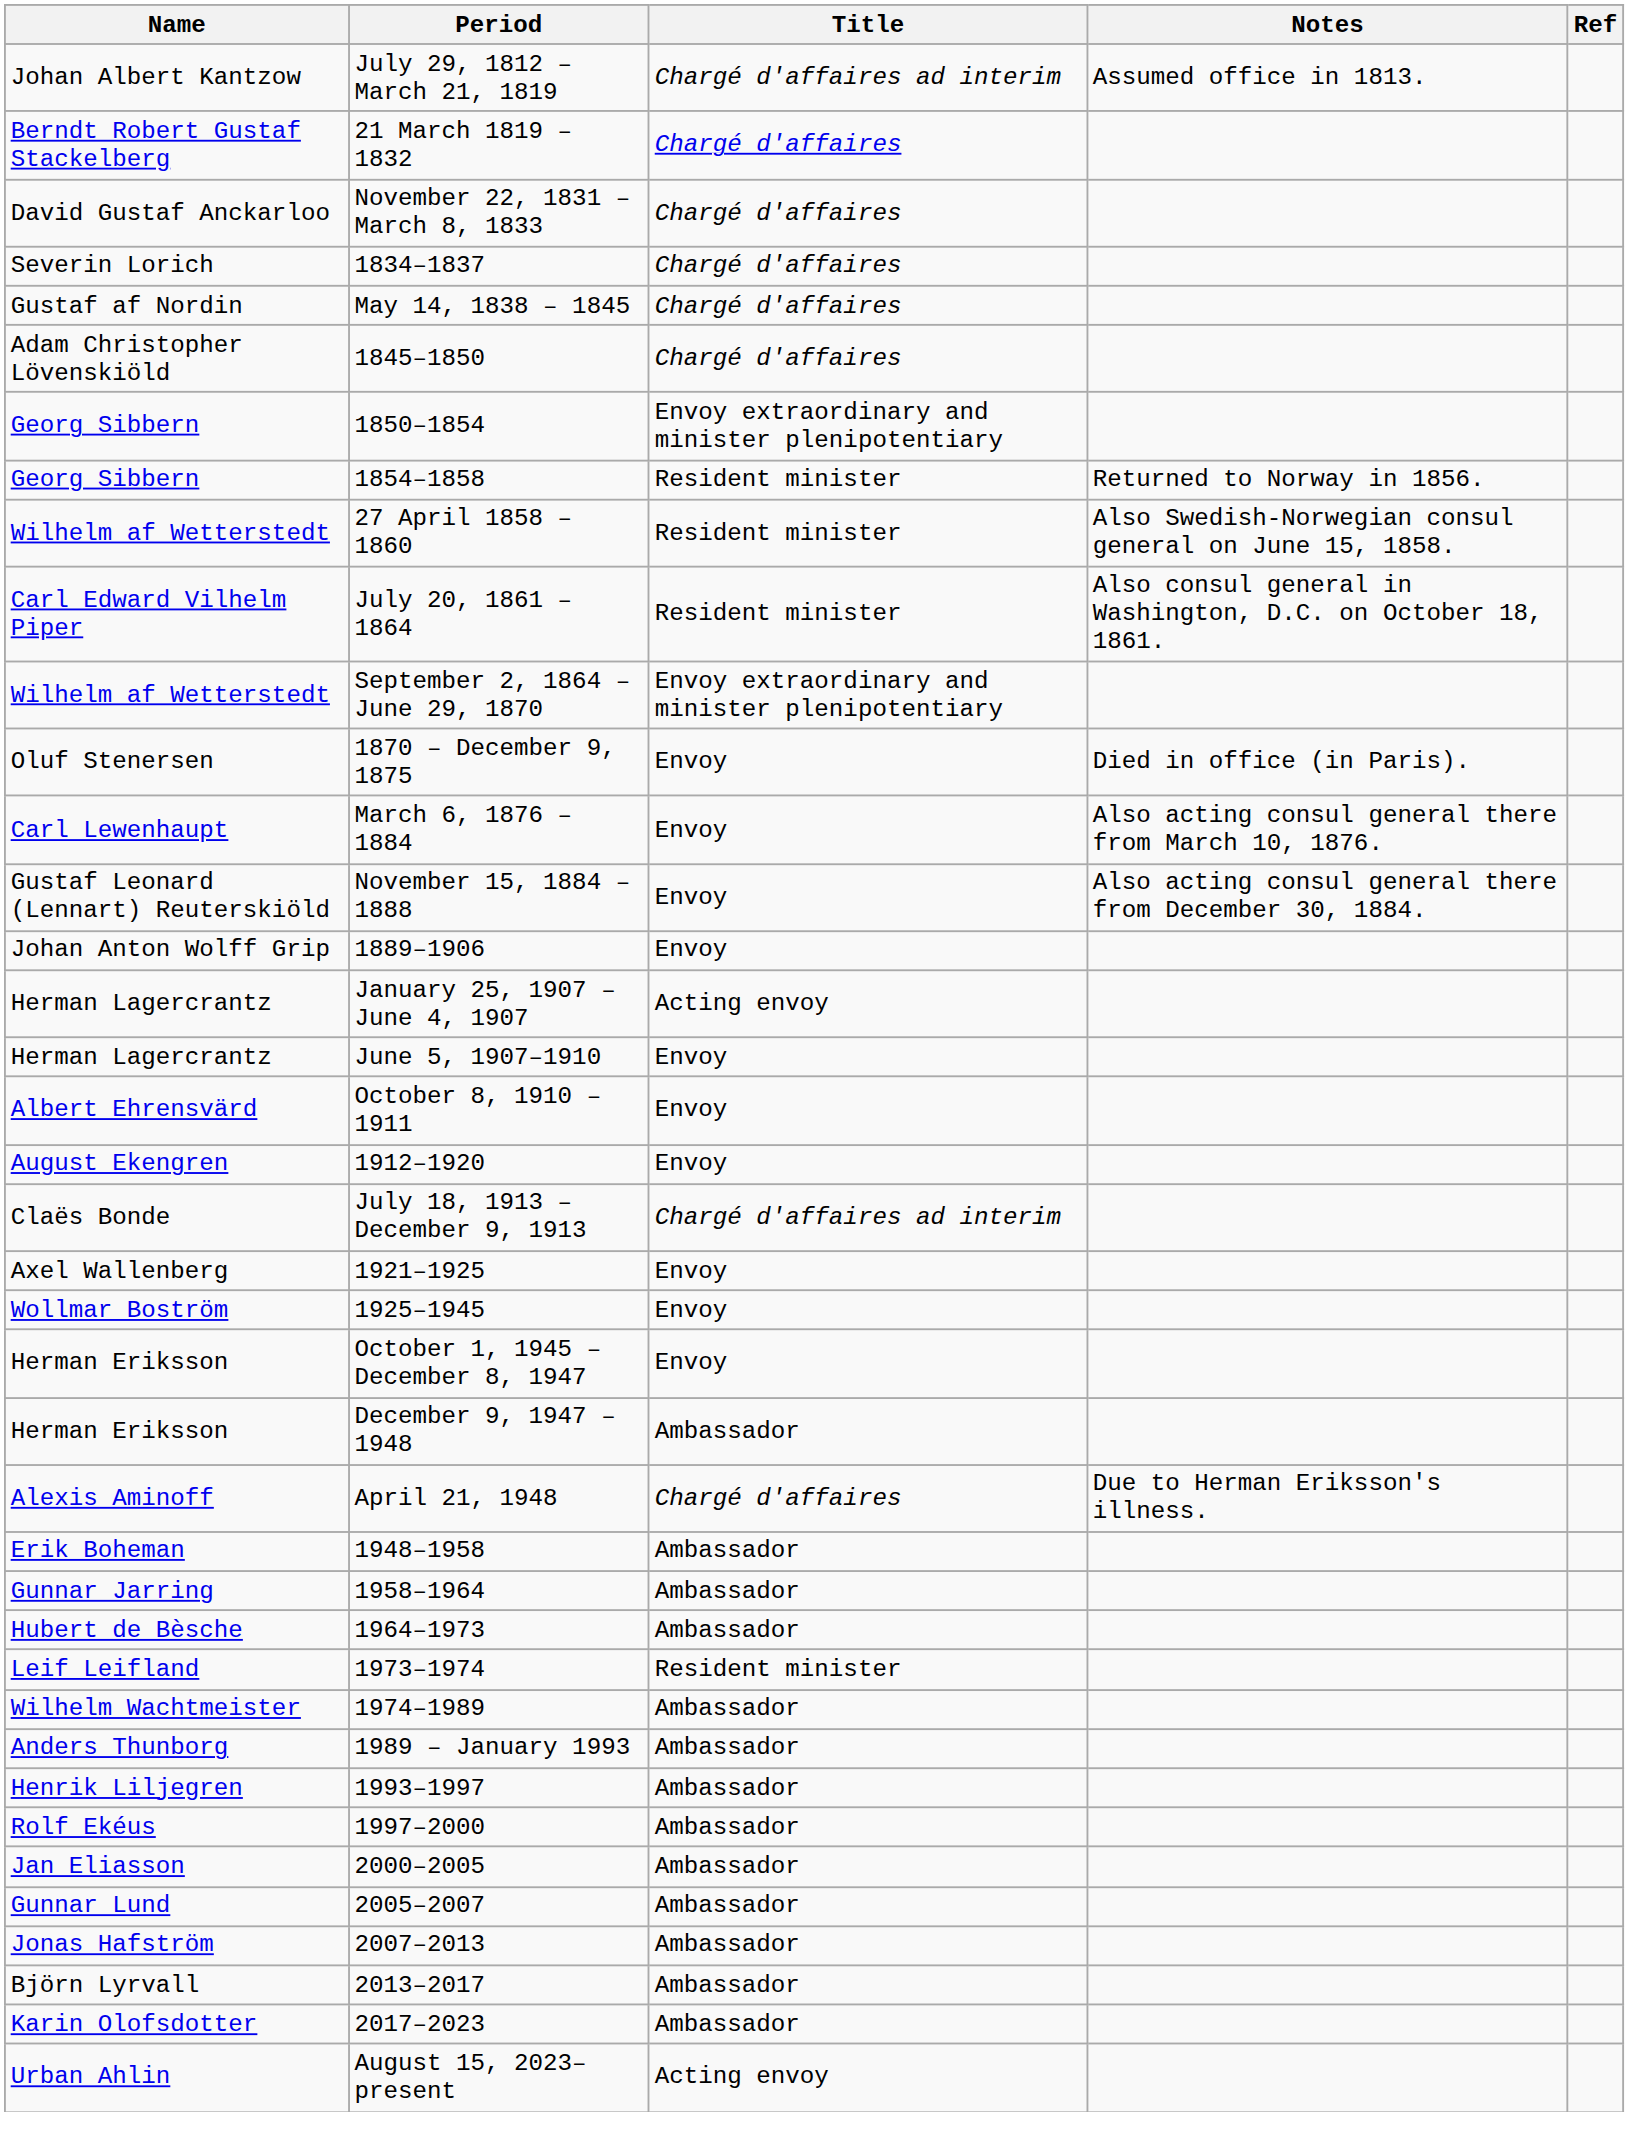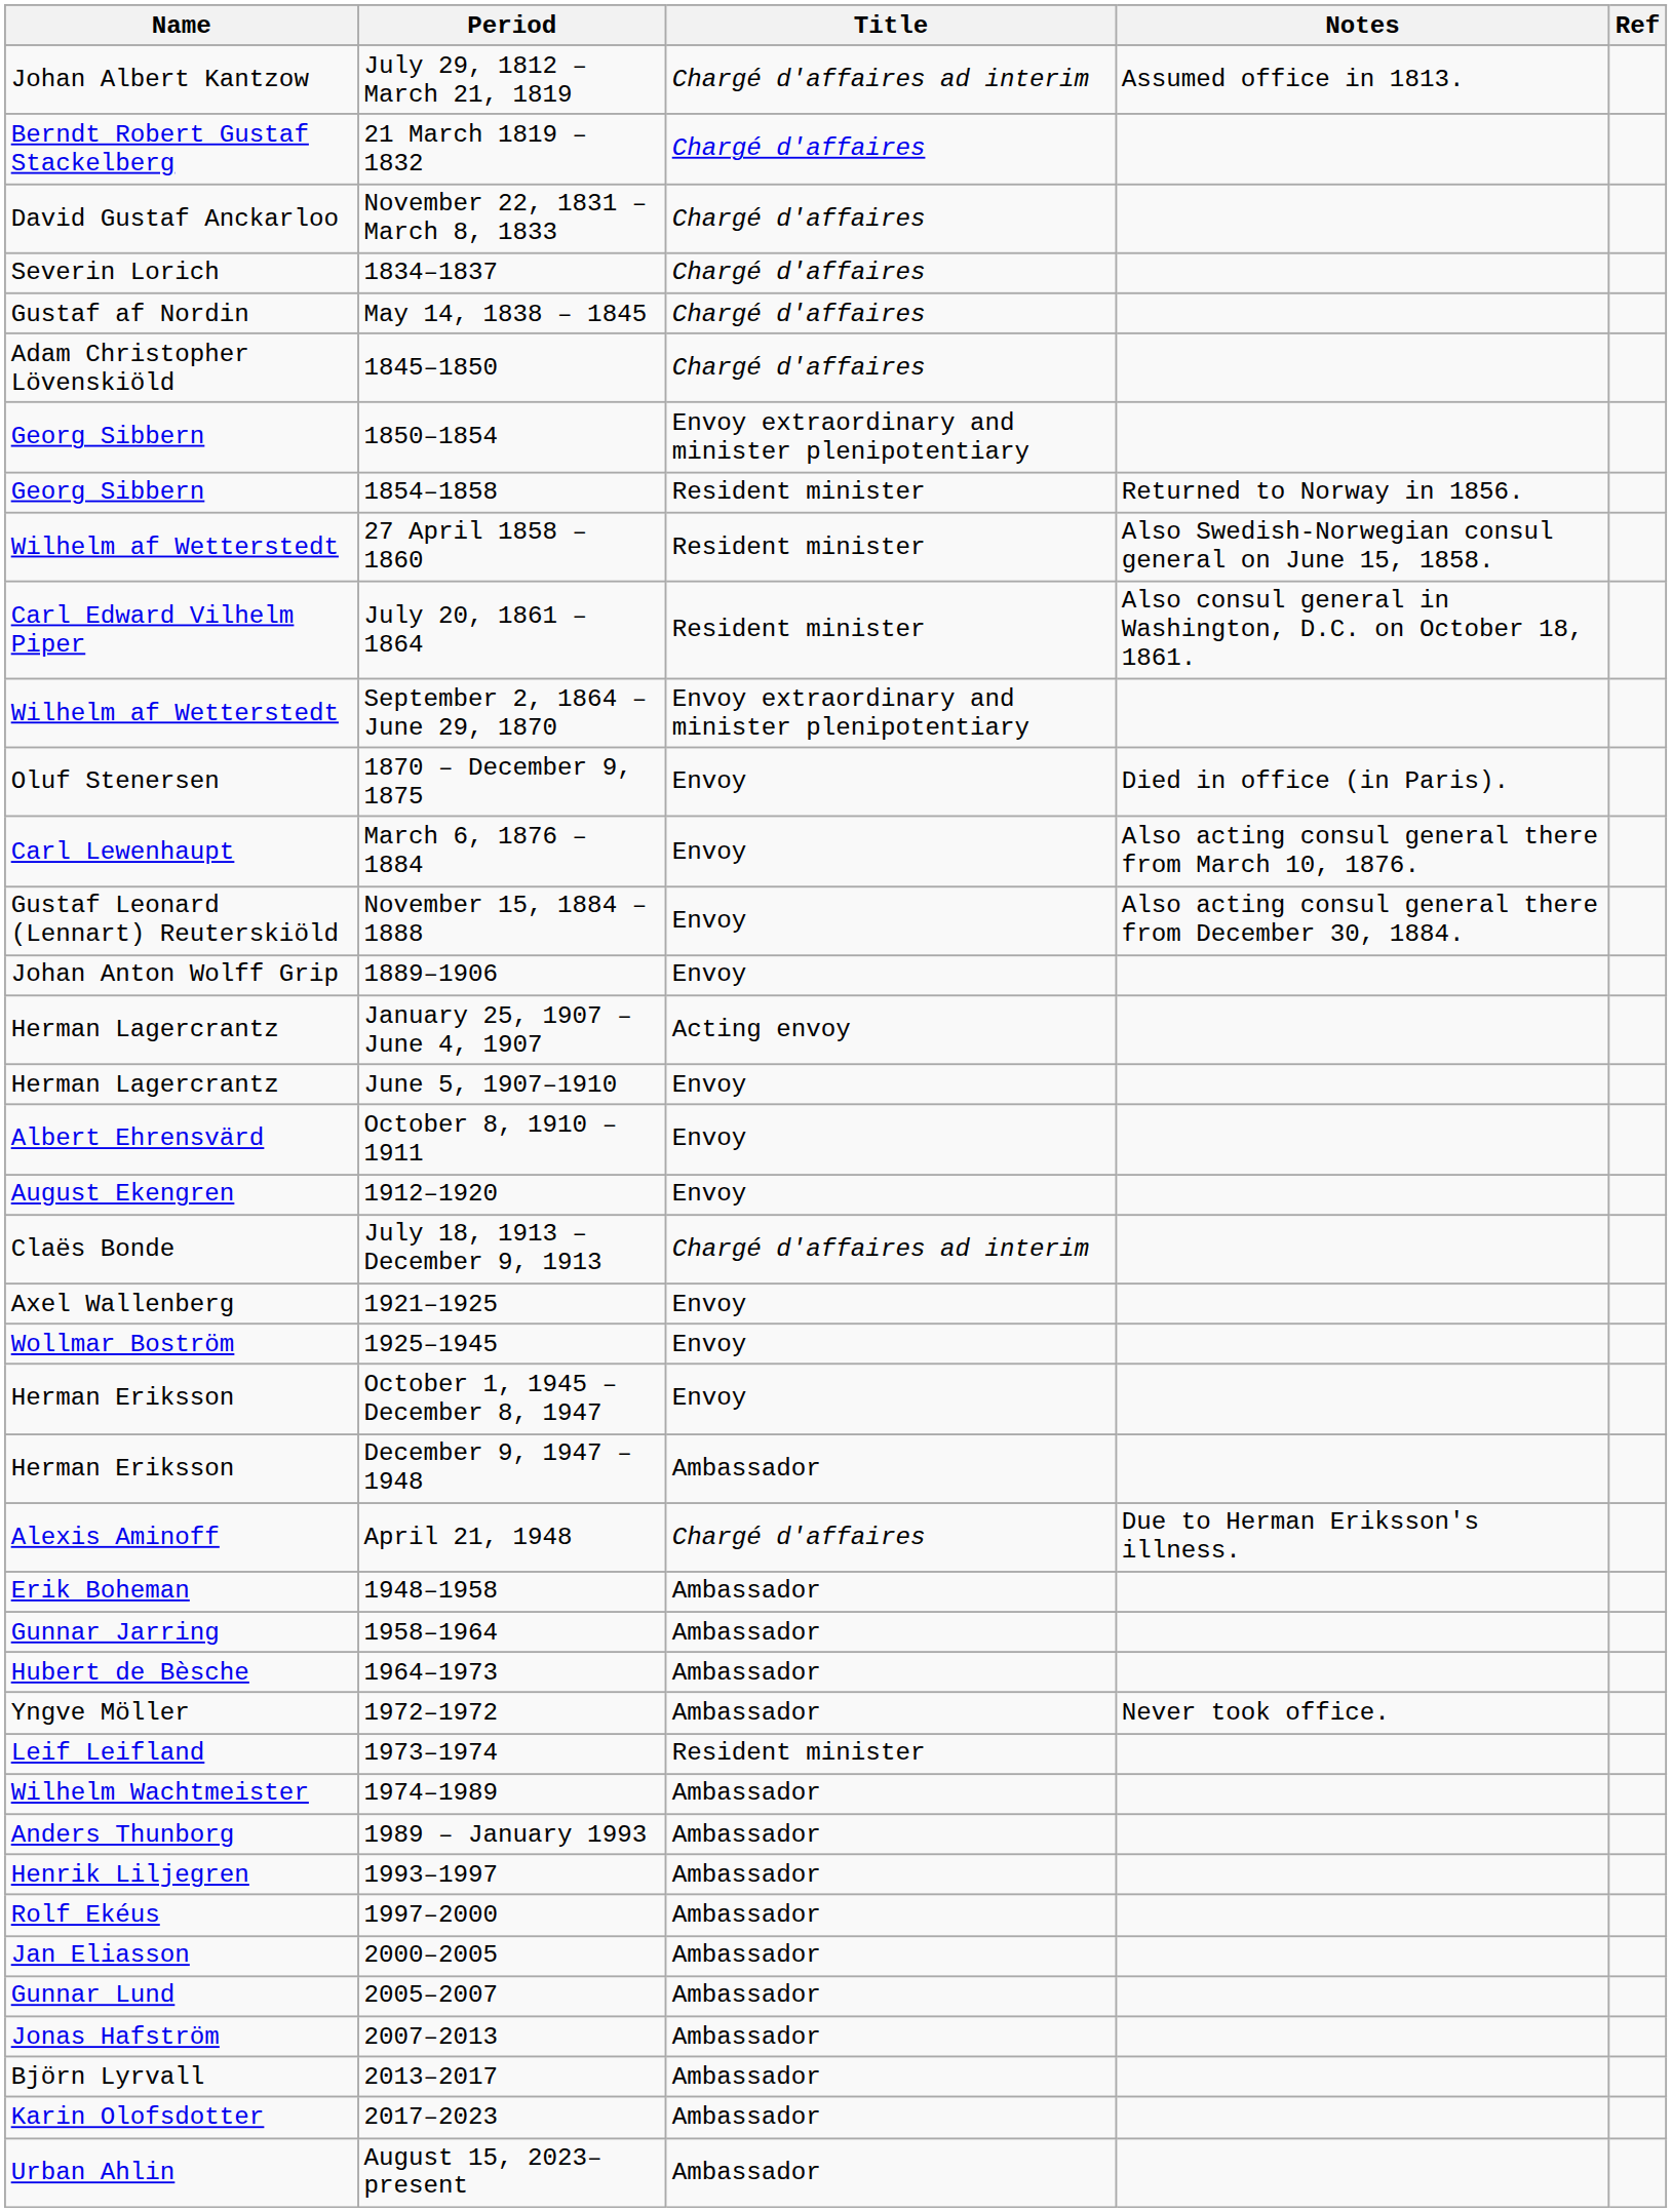+ row: Yngve Möller | 1972–1972 | Ambassador | Never took office.
Urban Ahlin | Title: Acting envoy -> Ambassador
